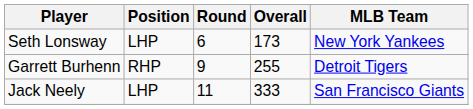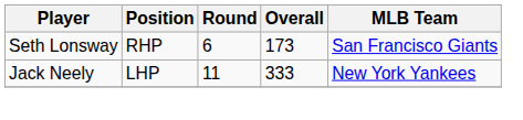Seth Lonsway | Position: LHP -> RHP
Seth Lonsway | MLB Team: New York Yankees -> San Francisco Giants
- row: Garrett Burhenn | RHP | 9 | 255 | Detroit Tigers
Jack Neely | MLB Team: San Francisco Giants -> New York Yankees
